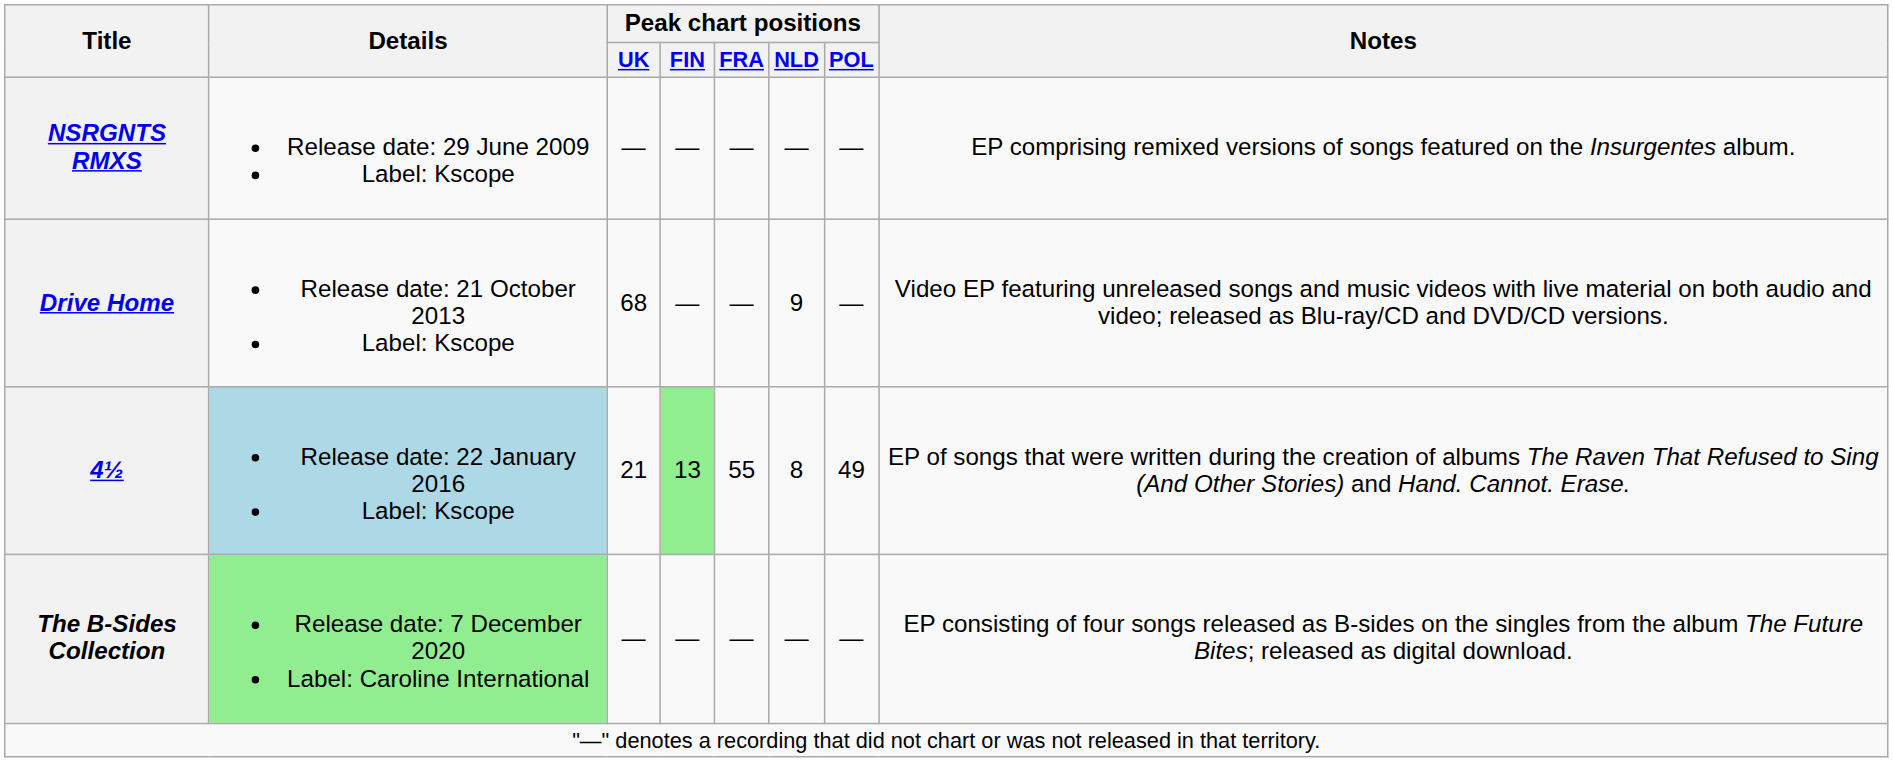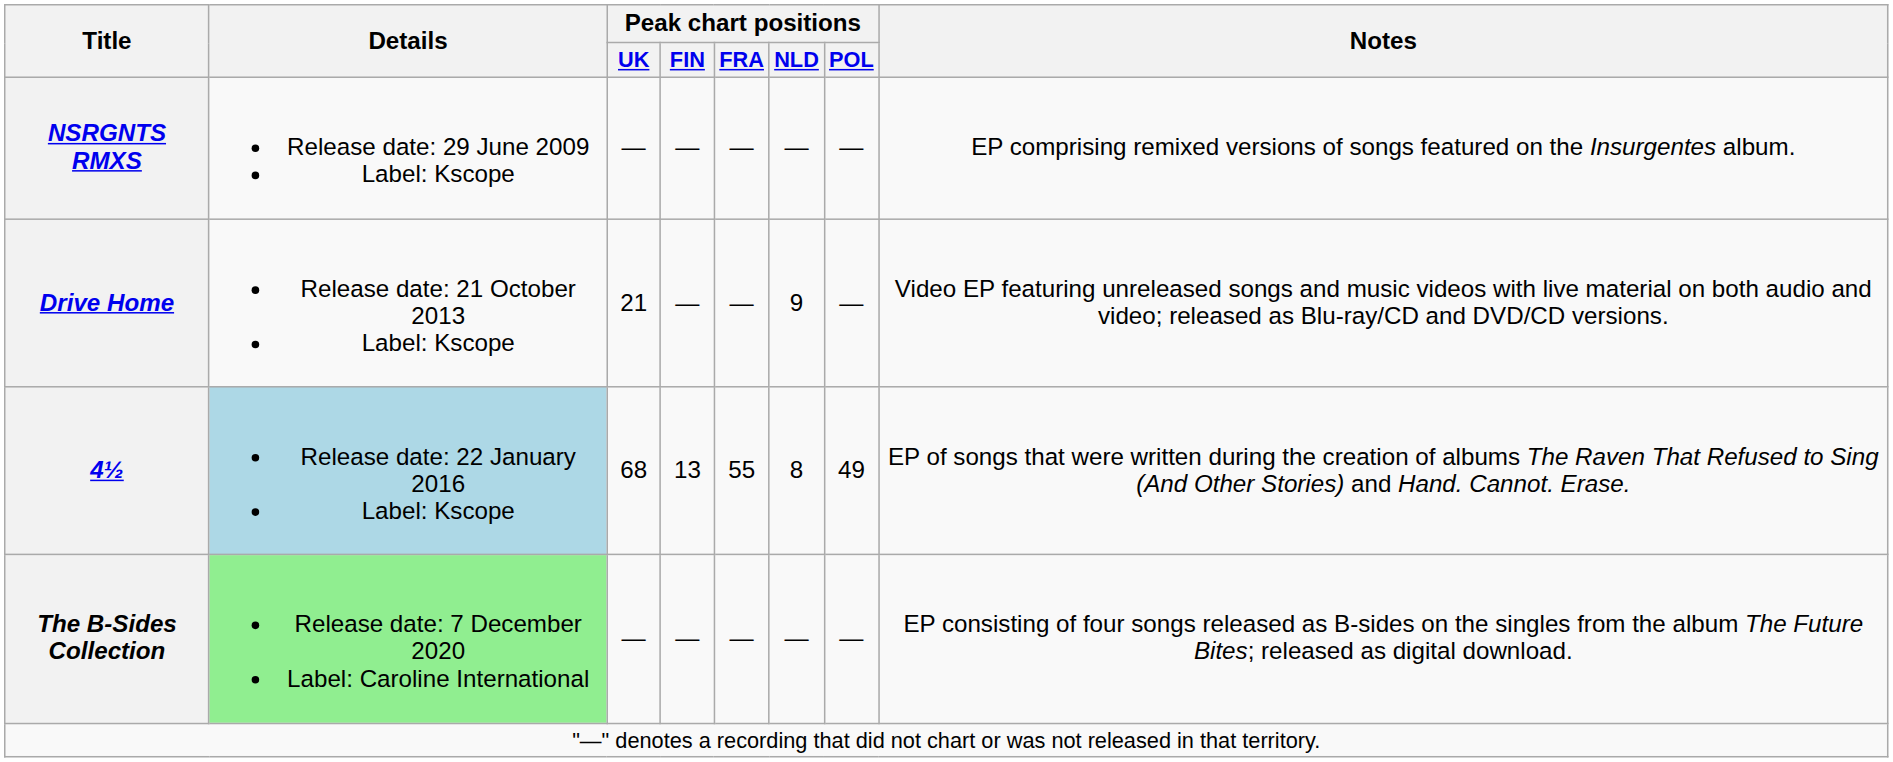Drive Home | Peak chart positions / UK: 68 -> 21
4½ | Peak chart positions / UK: 21 -> 68
4½ | Peak chart positions / FIN: lightgreen background -> no background
